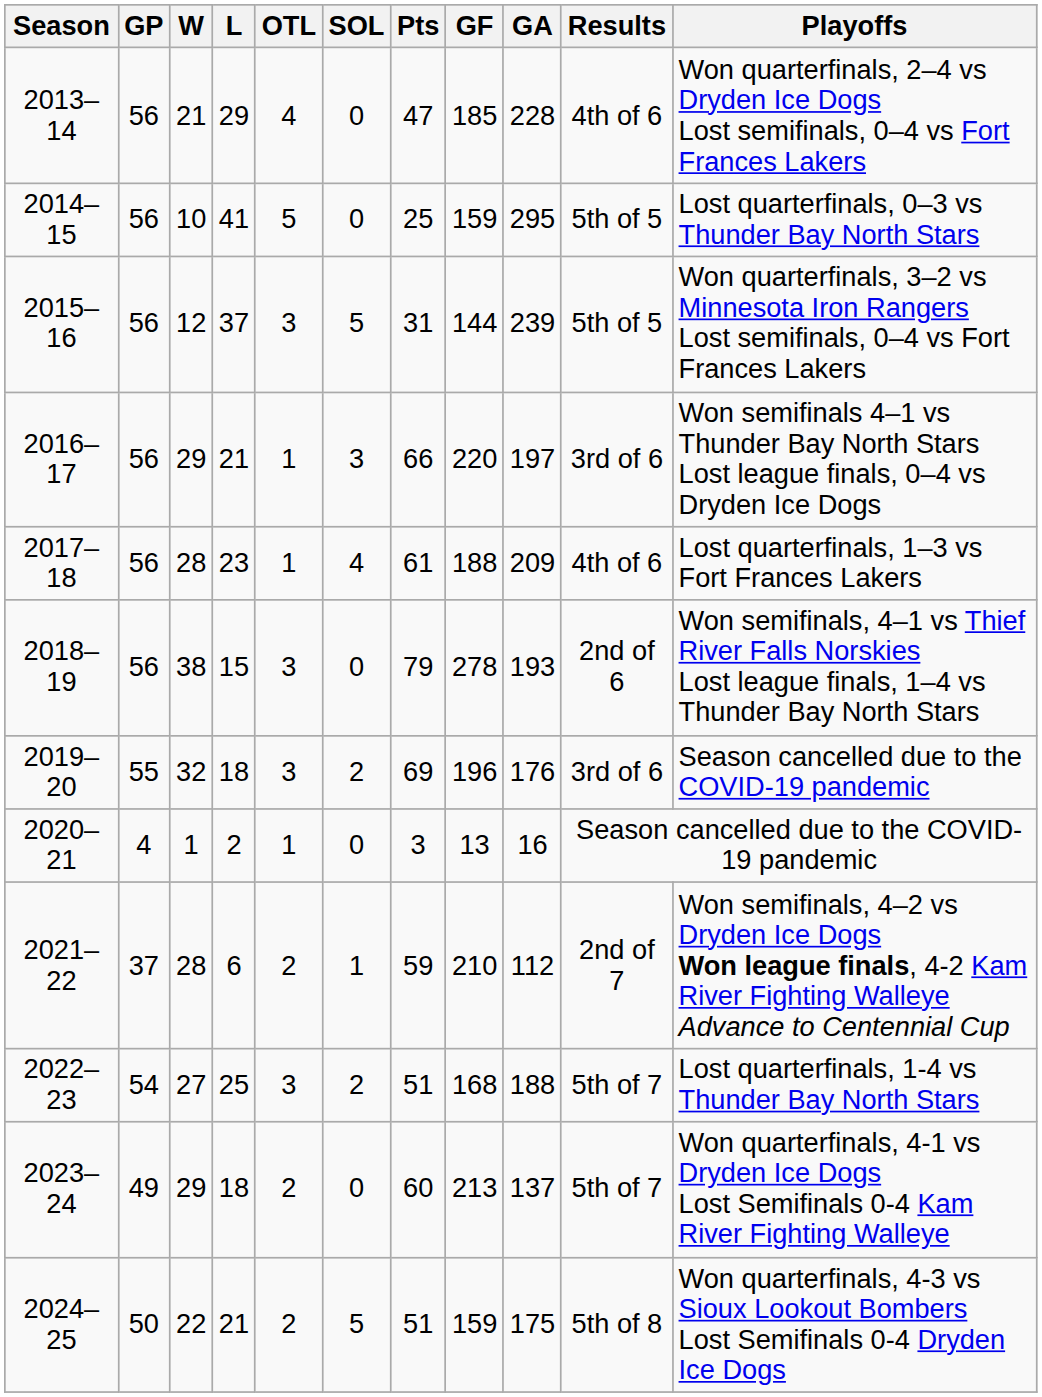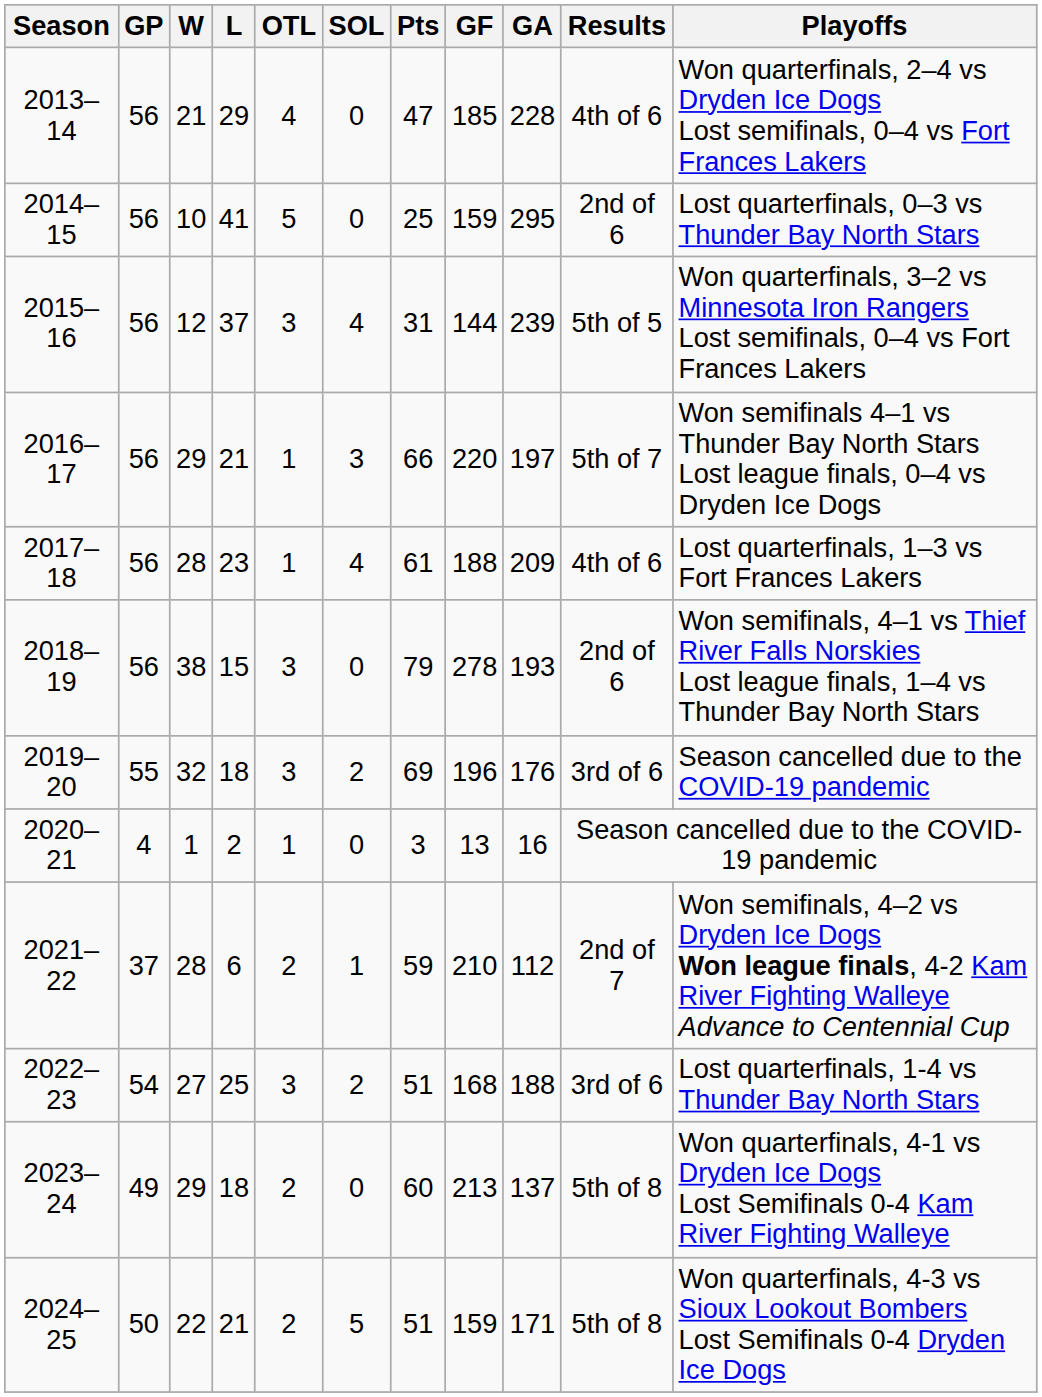2014–15 | Results: 5th of 5 -> 2nd of 6
2015–16 | SOL: 5 -> 4
2016–17 | Results: 3rd of 6 -> 5th of 7
2022–23 | Results: 5th of 7 -> 3rd of 6
2023–24 | Results: 5th of 7 -> 5th of 8
2024–25 | GA: 175 -> 171
